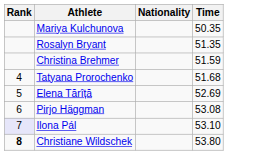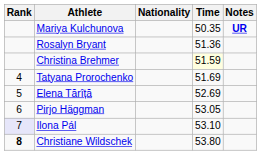+ column: Notes | UR
Rosalyn Bryant | Time: 51.35 -> 51.36
Christina Brehmer | Time: no background -> lightyellow background
Tatyana Prorochenko | Time: 51.68 -> 51.69
Pirjo Häggman | Time: 53.08 -> 53.05
